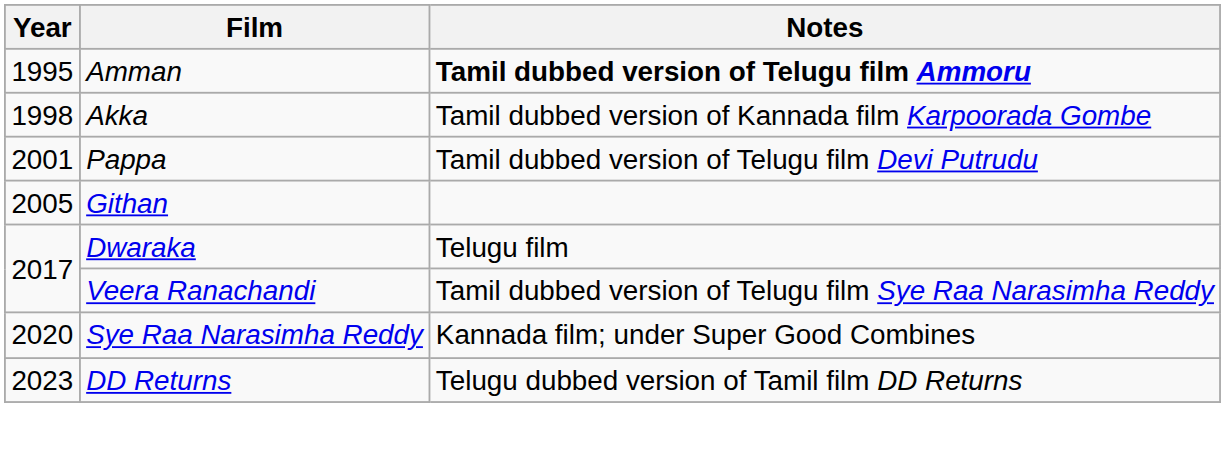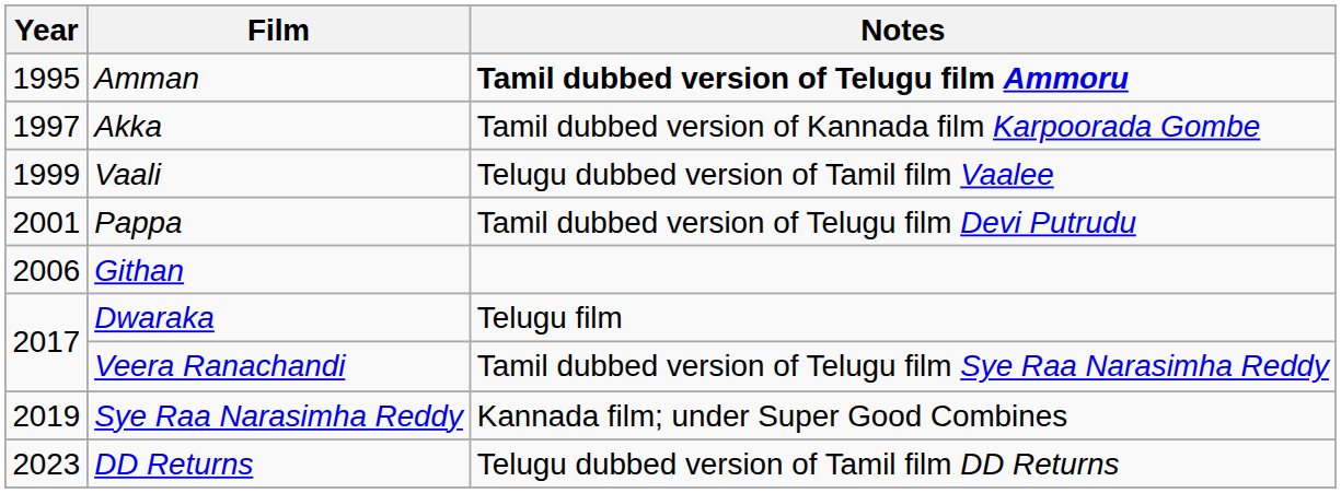Akka | Year: 1998 -> 1997
+ row: 1999 | Vaali | Telugu dubbed version of Tamil film Vaalee
Githan | Year: 2005 -> 2006
Sye Raa Narasimha Reddy | Year: 2020 -> 2019
